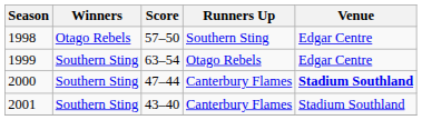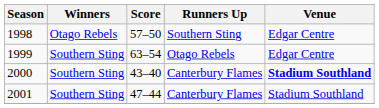2000 | Score: 47–44 -> 43–40
2001 | Score: 43–40 -> 47–44
